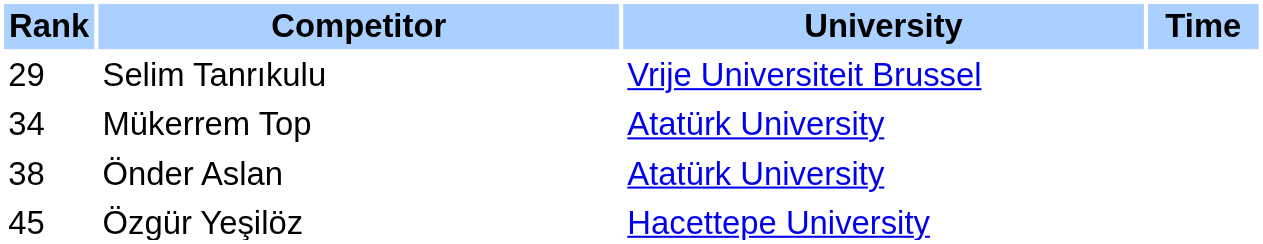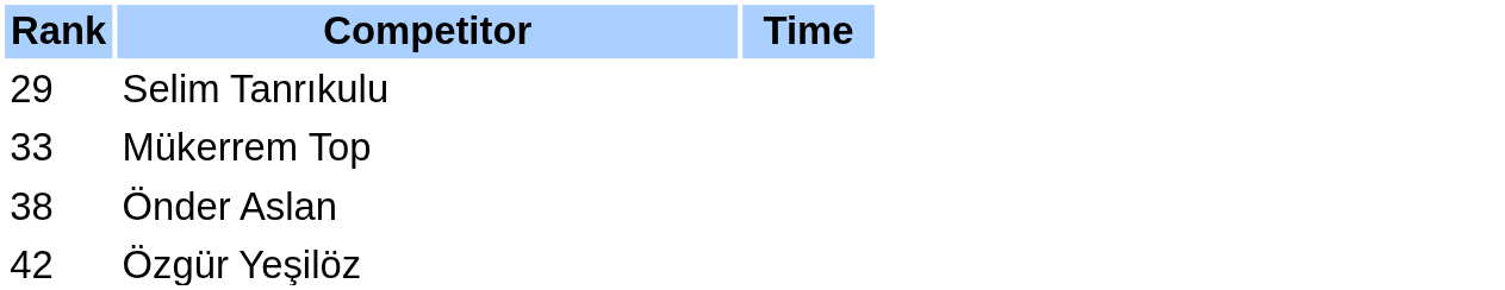- column: University | Vrije Universiteit Brussel | Atatürk University | Atatürk University | Hacettepe University
Mükerrem Top | Rank: 34 -> 33
Özgür Yeşilöz | Rank: 45 -> 42
